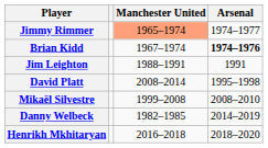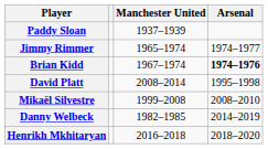+ row: Paddy Sloan | 1937–1939
Jimmy Rimmer | Manchester United: lightsalmon background -> no background
- row: Jim Leighton | 1988–1991 | 1991
